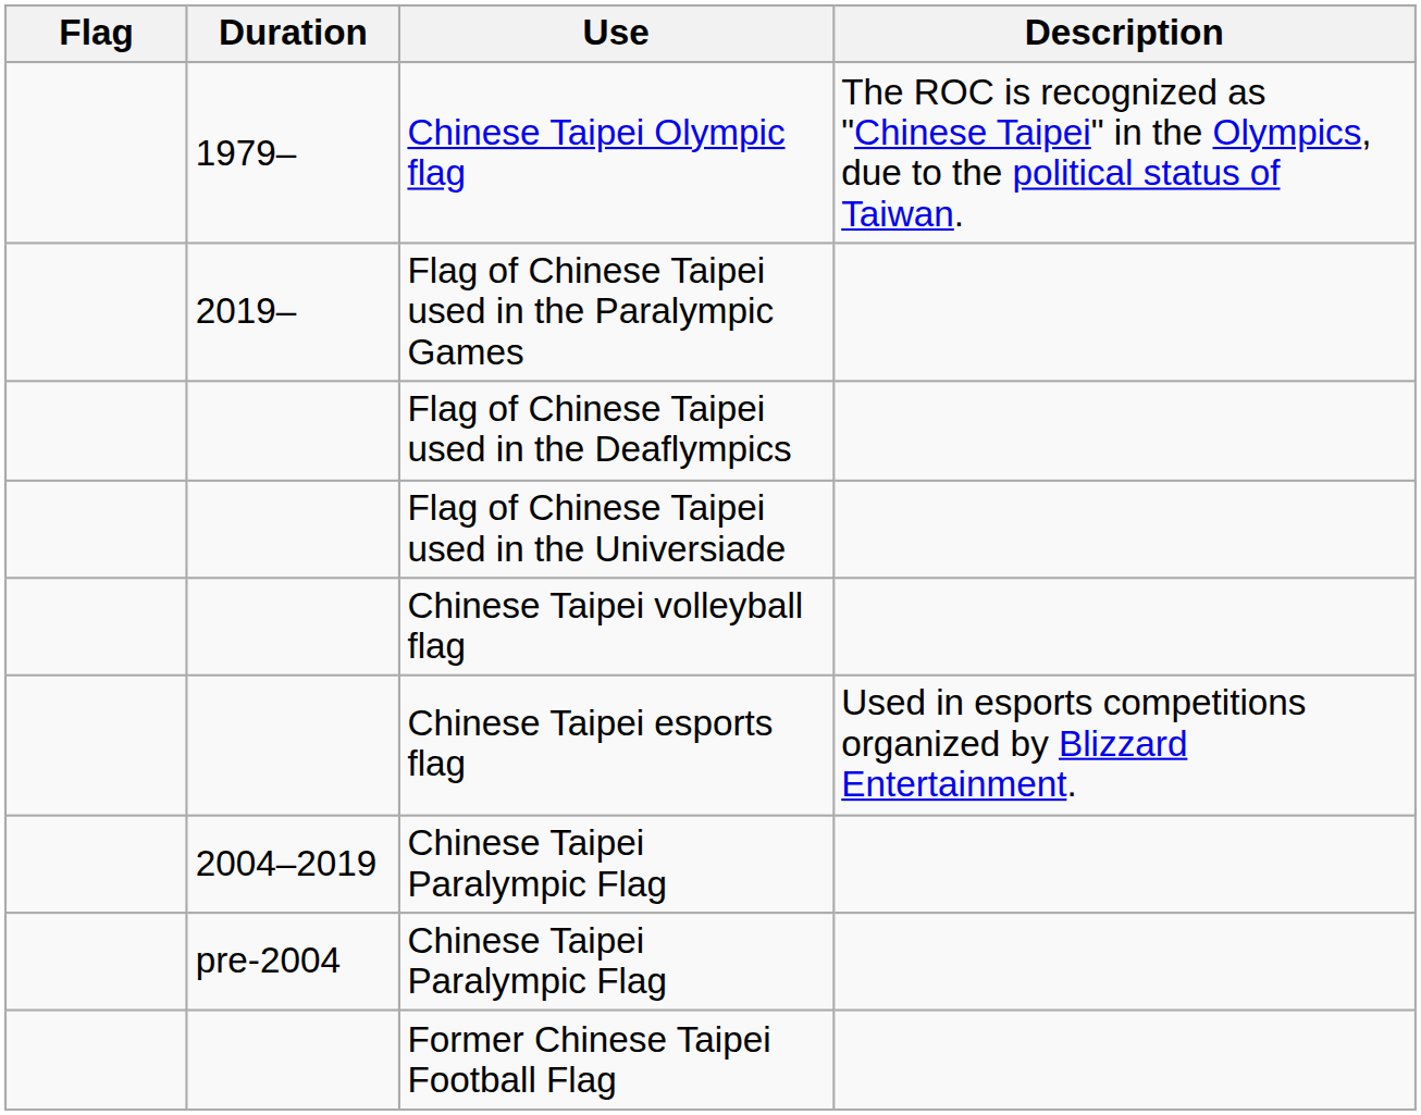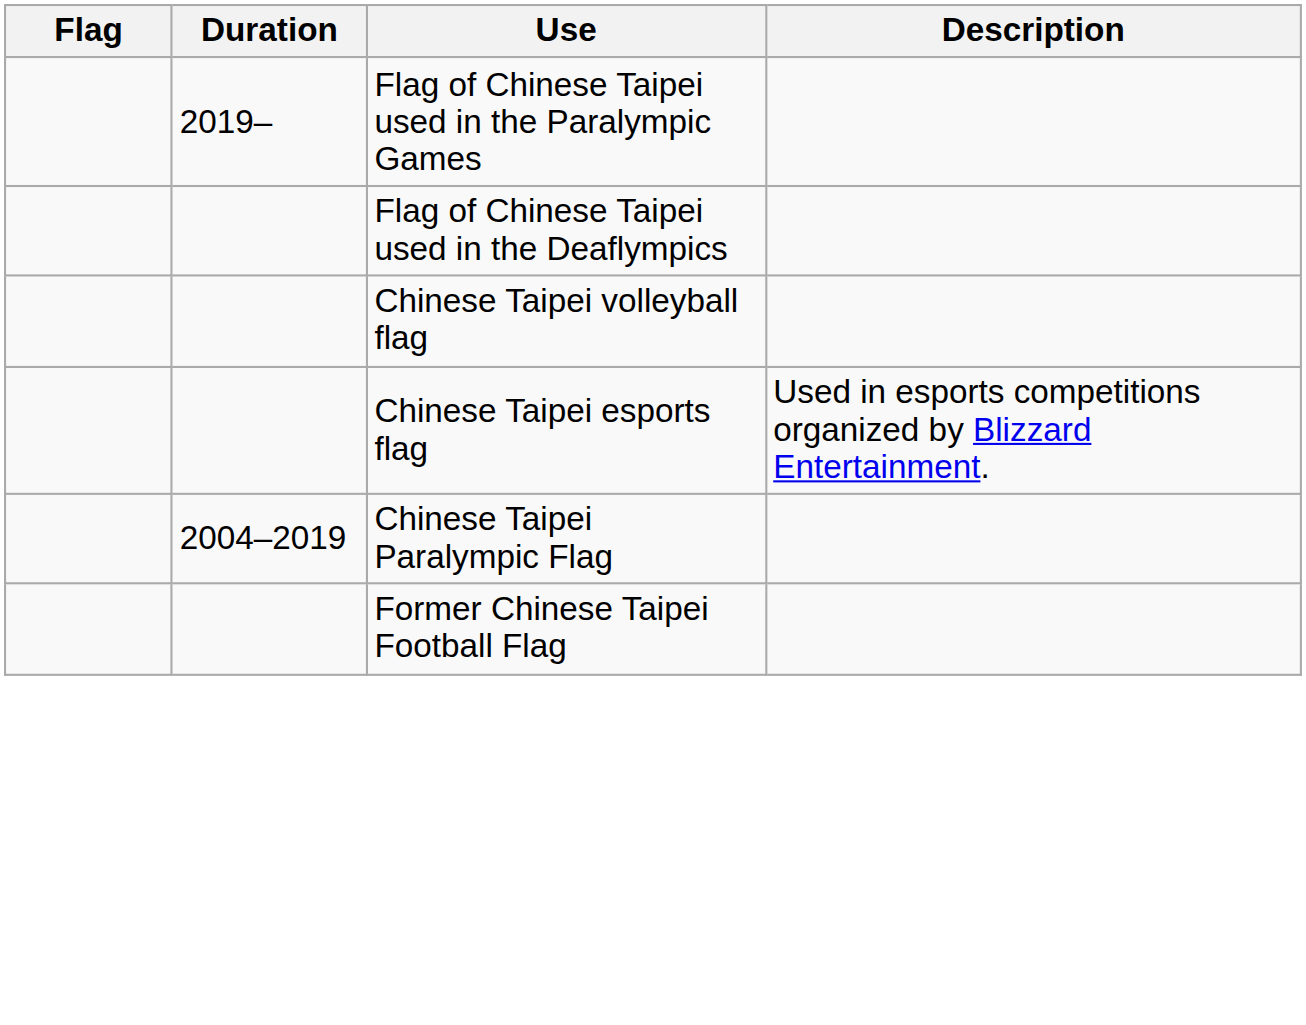- row: 1979– | Chinese Taipei Olympic flag | The ROC is recognized as "Chinese Taipei" in the Olympics, due to the political status of Taiwan.
- row: Flag of Chinese Taipei used in the Universiade
- row: pre-2004 | Chinese Taipei Paralympic Flag
